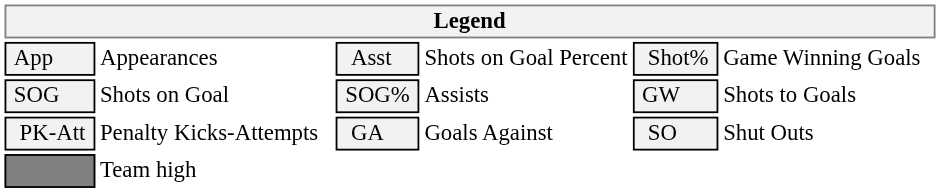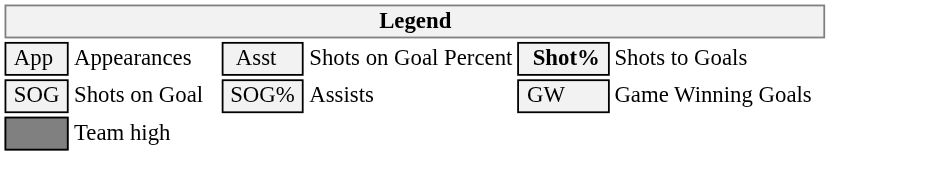App | column 5: normal -> bold
App | column 6: Game Winning Goals -> Shots to Goals
SOG | column 6: Shots to Goals -> Game Winning Goals
- row: PK-Att | Penalty Kicks-Attempts | GA | Goals Against | SO | Shut Outs
